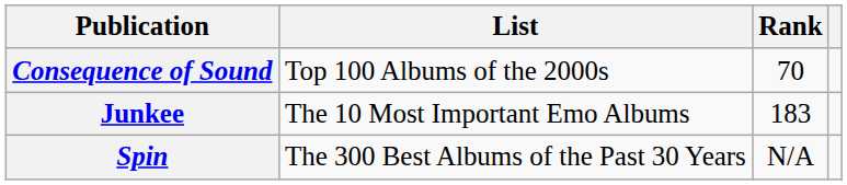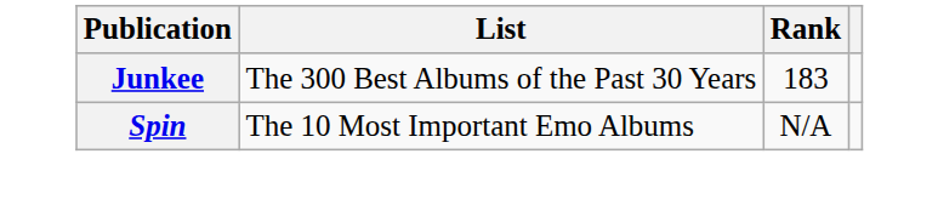- row: Consequence of Sound | Top 100 Albums of the 2000s | 70
Junkee | List: The 10 Most Important Emo Albums -> The 300 Best Albums of the Past 30 Years
Spin | List: The 300 Best Albums of the Past 30 Years -> The 10 Most Important Emo Albums
